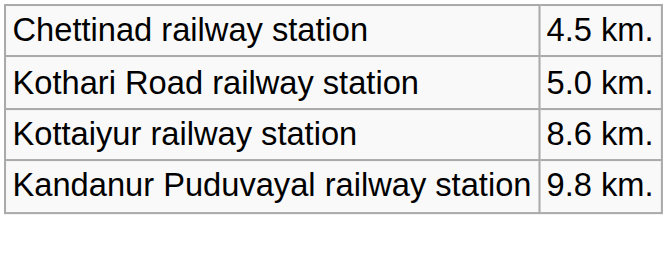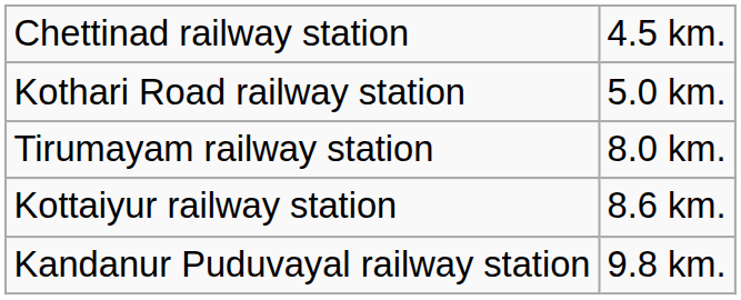+ row: Tirumayam railway station | 8.0 km.
